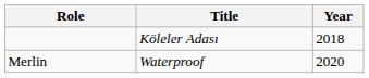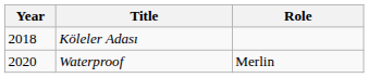columns swapped: Year <-> Role
